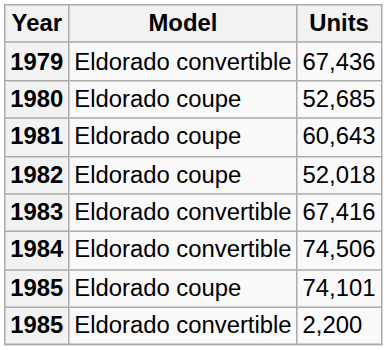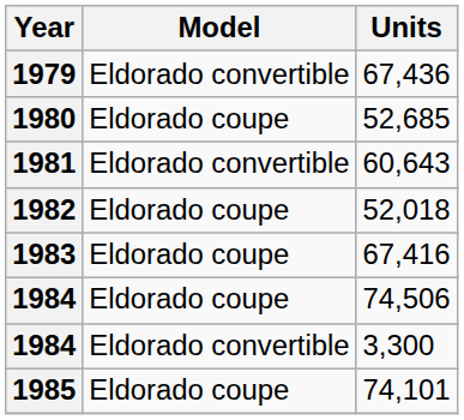60,643 | Model: Eldorado coupe -> Eldorado convertible
67,416 | Model: Eldorado convertible -> Eldorado coupe
74,506 | Model: Eldorado convertible -> Eldorado coupe
+ row: 1984 | Eldorado convertible | 3,300
- row: 1985 | Eldorado convertible | 2,200
